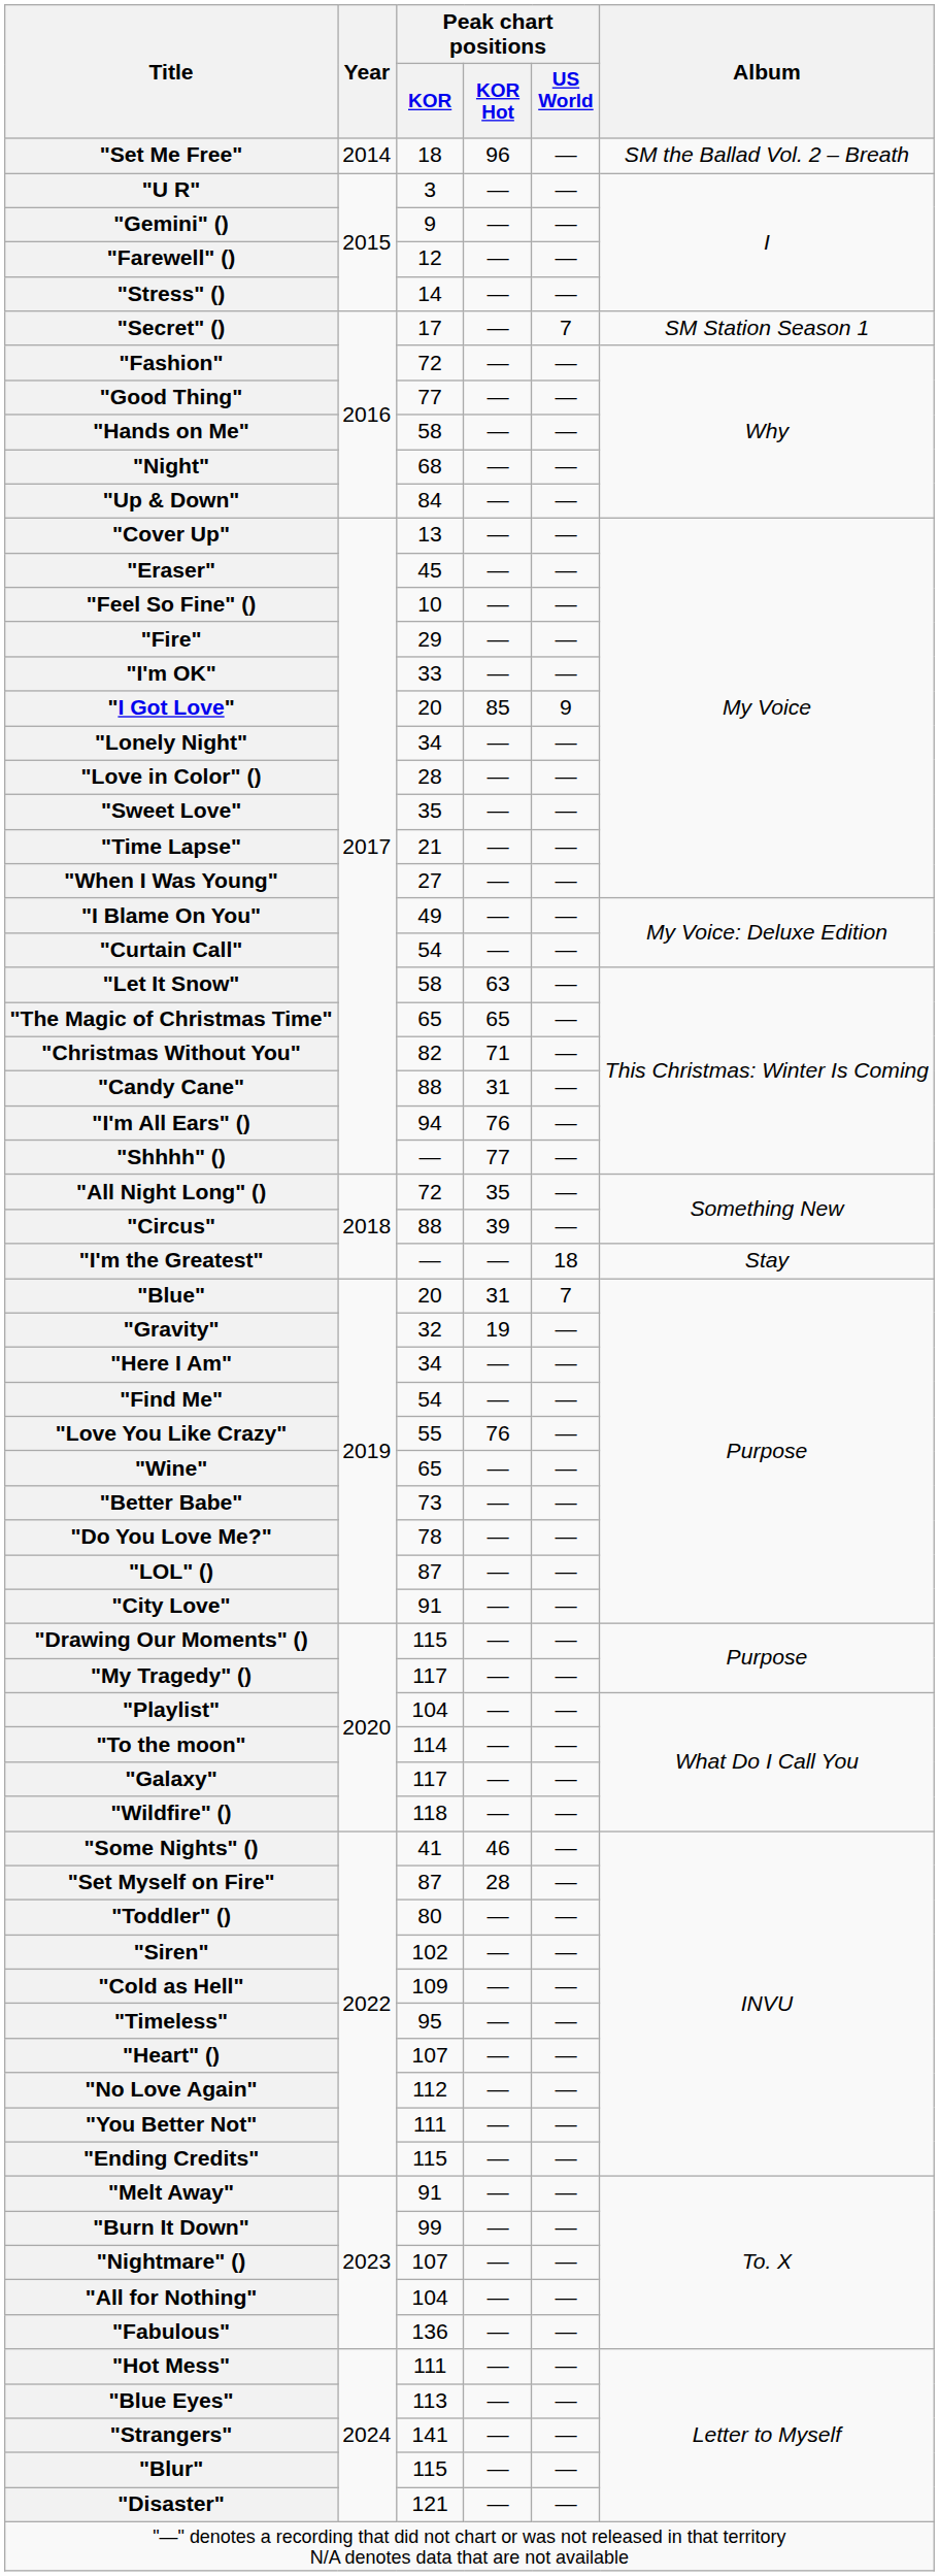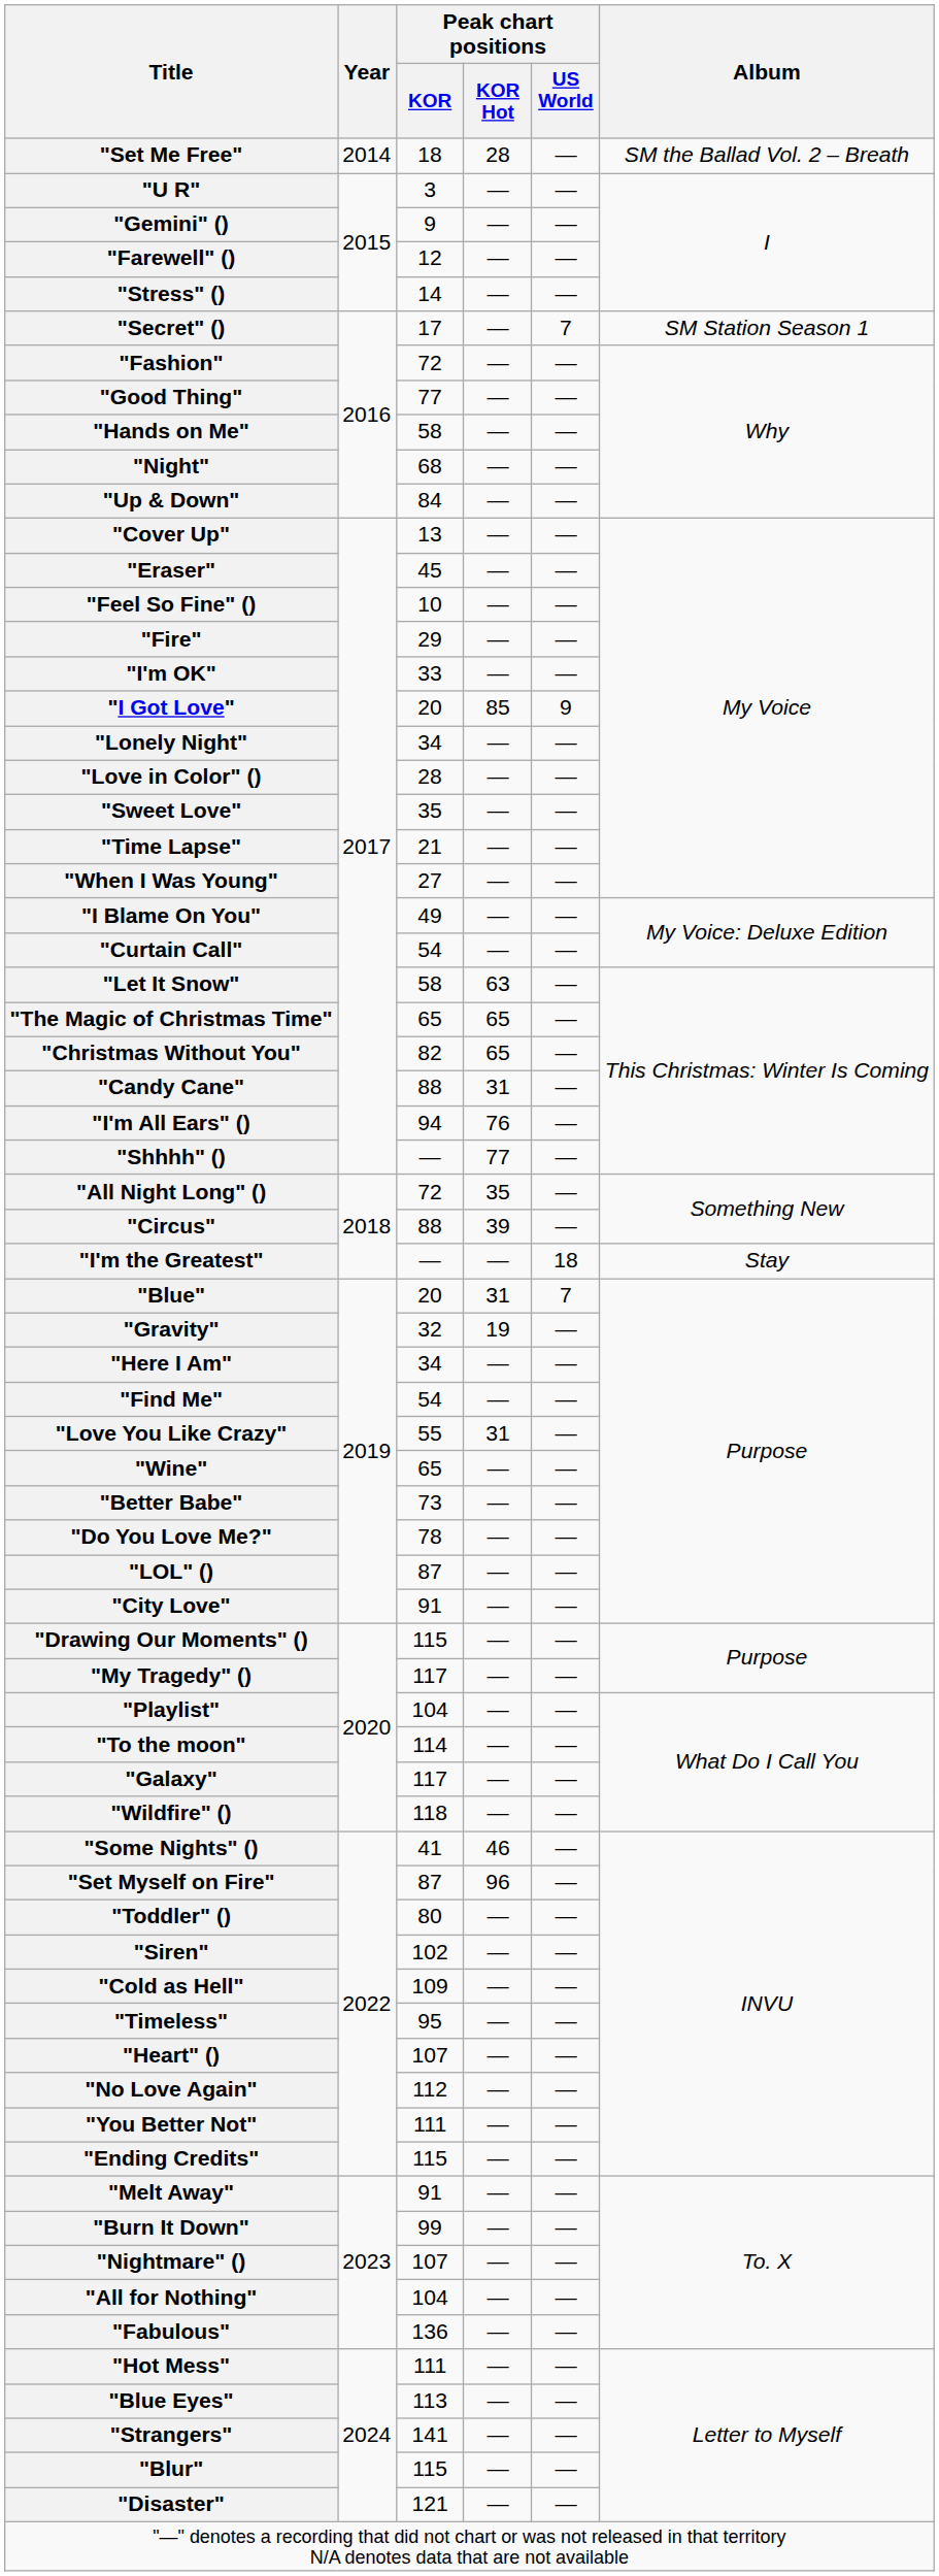"Set Me Free" | Peak chart positions / KOR Hot: 96 -> 28
"Christmas Without You" | Peak chart positions / KOR Hot: 71 -> 65
"Love You Like Crazy" | Peak chart positions / KOR Hot: 76 -> 31
"Set Myself on Fire" | Peak chart positions / KOR Hot: 28 -> 96
